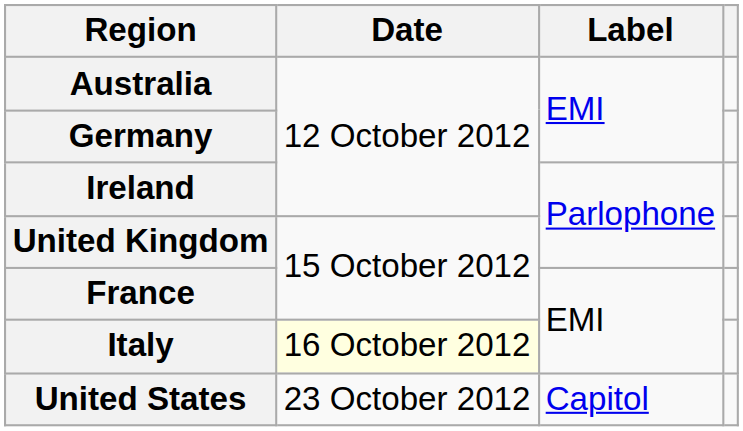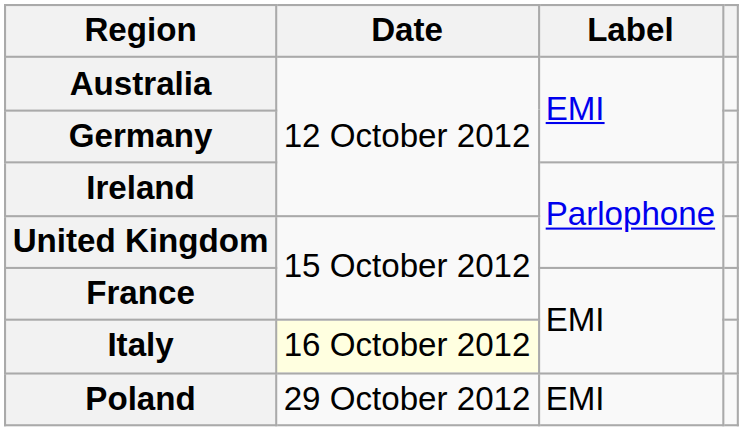- row: United States | 23 October 2012 | Capitol
+ row: Poland | 29 October 2012 | EMI
